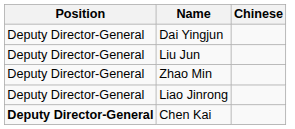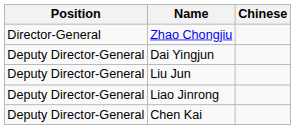+ row: Director-General | Zhao Chongjiu
- row: Deputy Director-General | Zhao Min
Chen Kai | Position: bold -> normal
